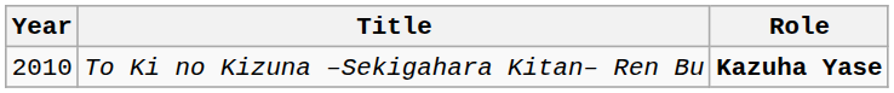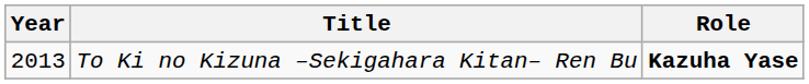To Ki no Kizuna –Sekigahara Kitan– Ren Bu | Year: 2010 -> 2013
